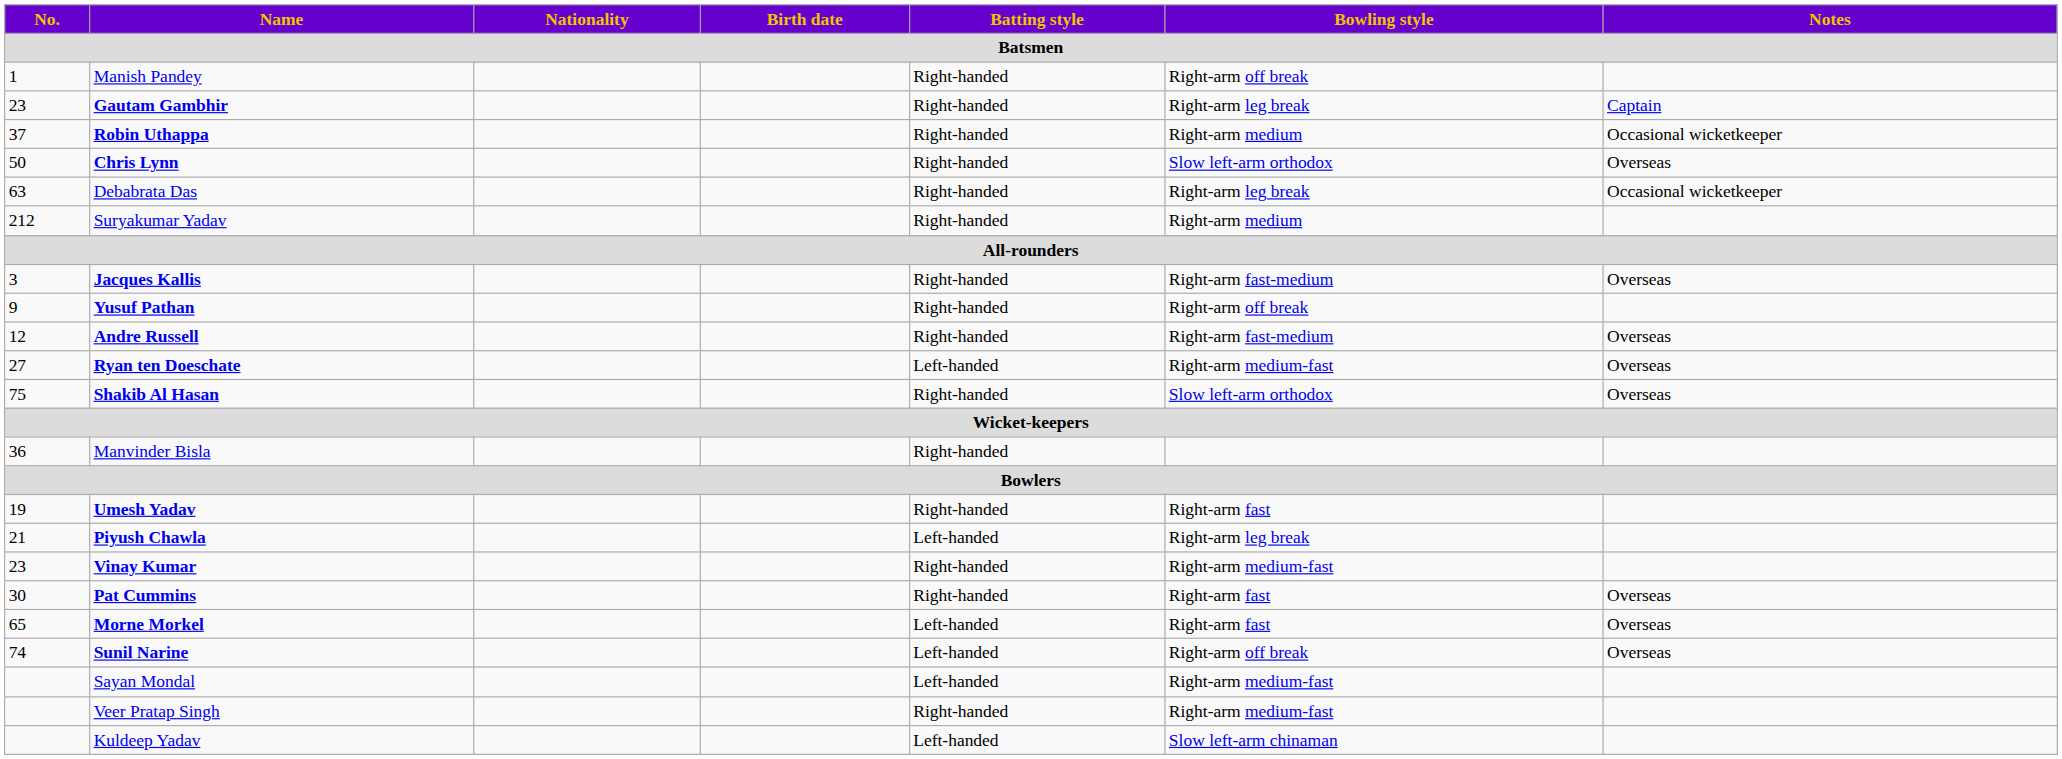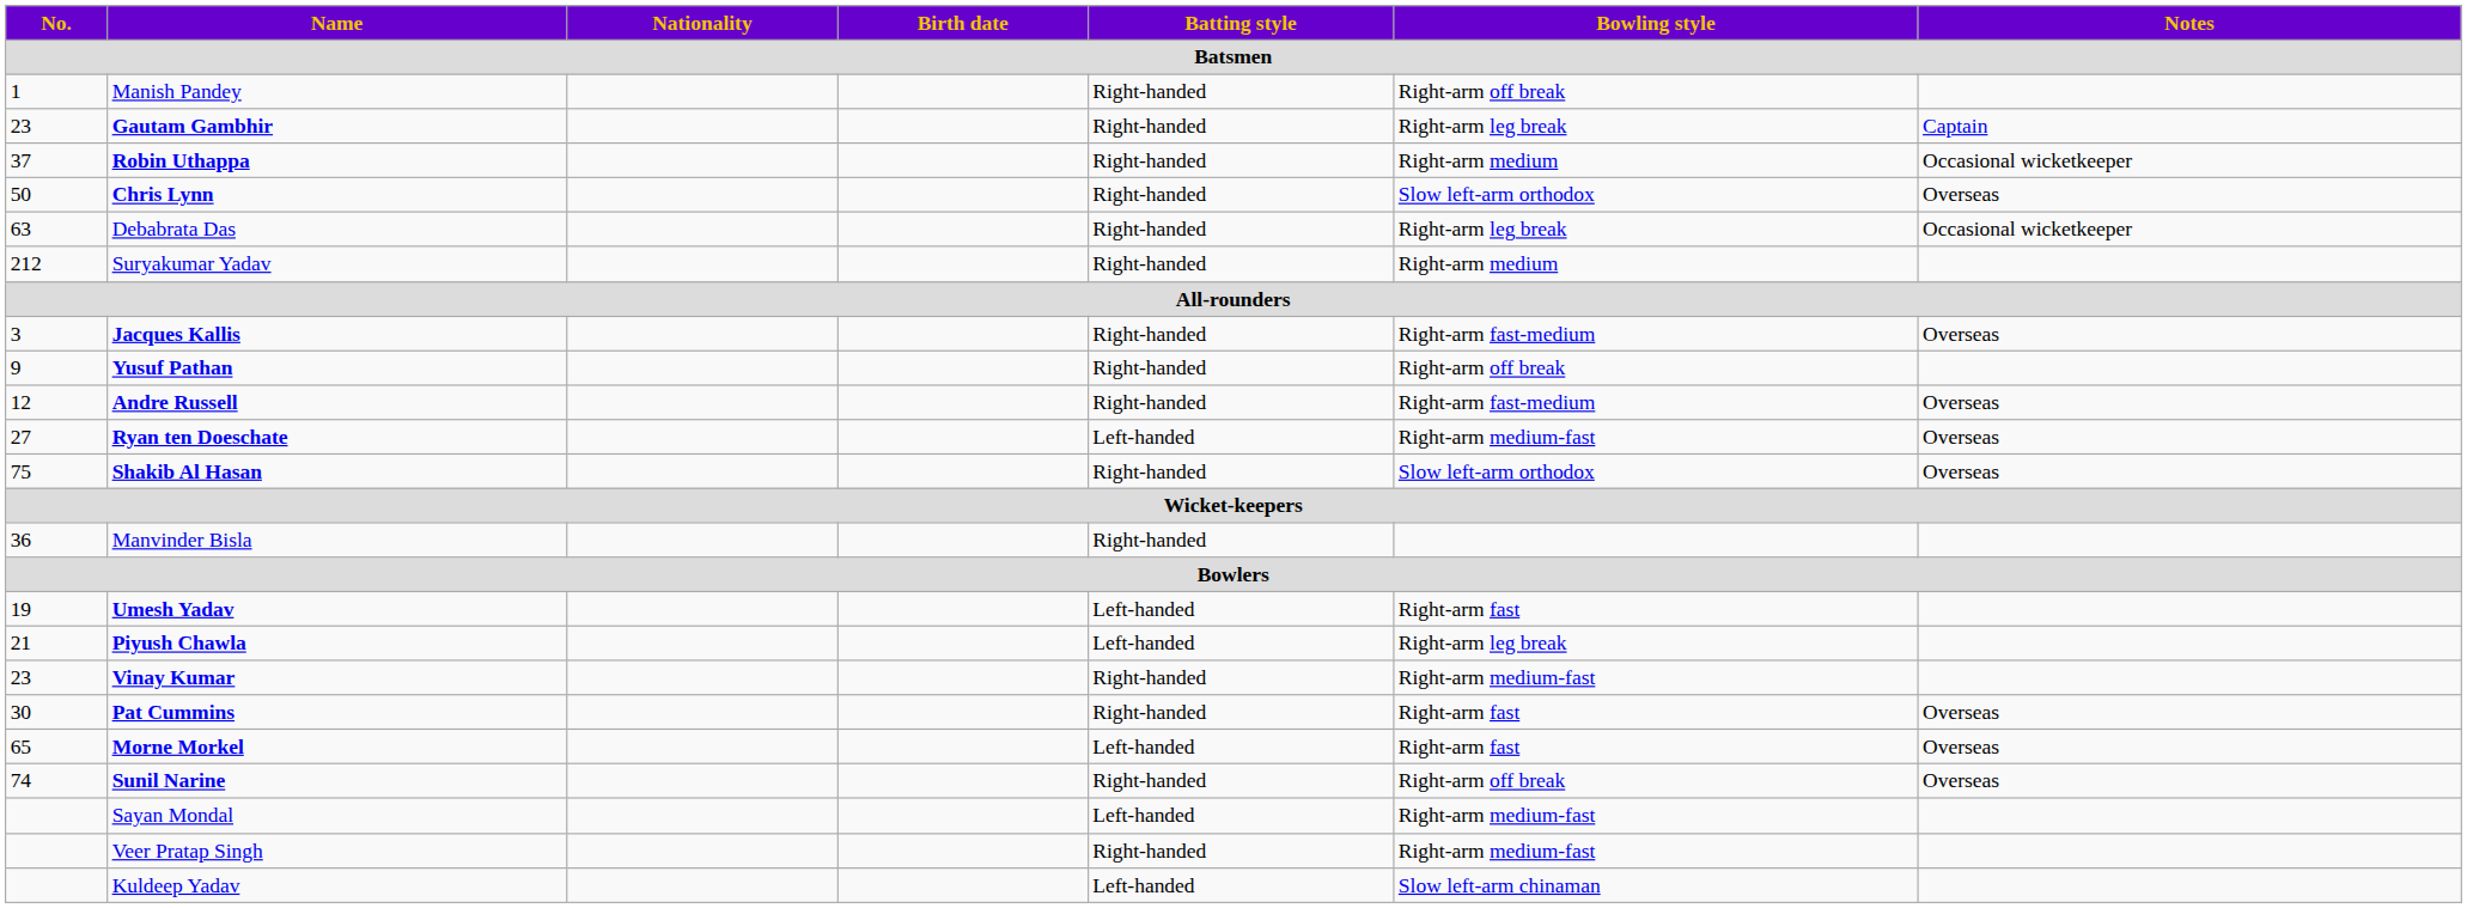Umesh Yadav | Batting style: Right-handed -> Left-handed
Sunil Narine | Batting style: Left-handed -> Right-handed
